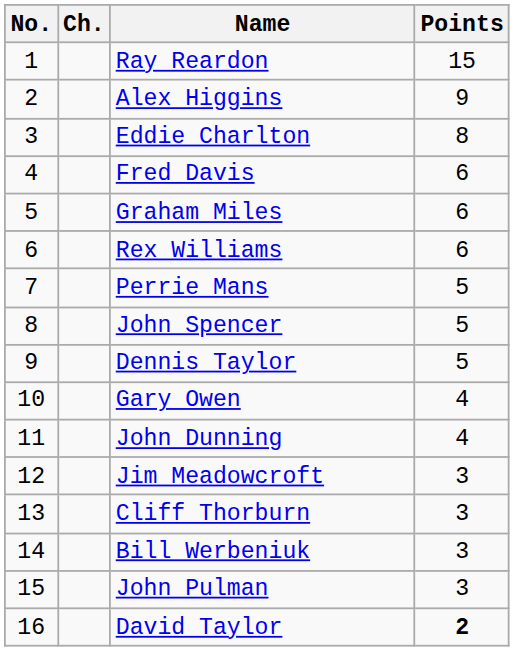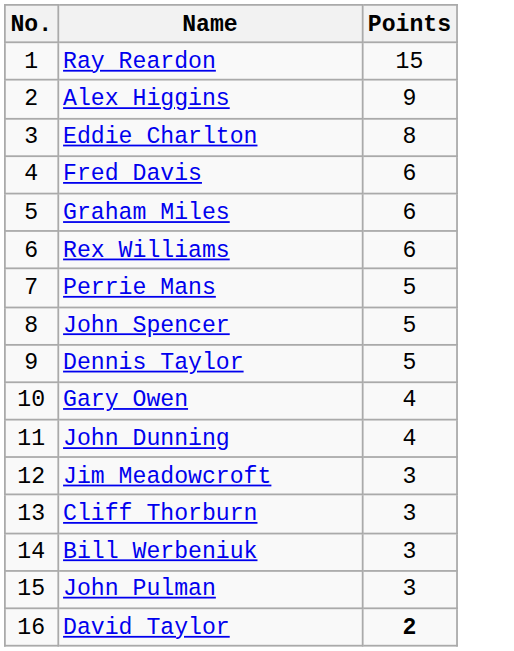- column: Ch.
